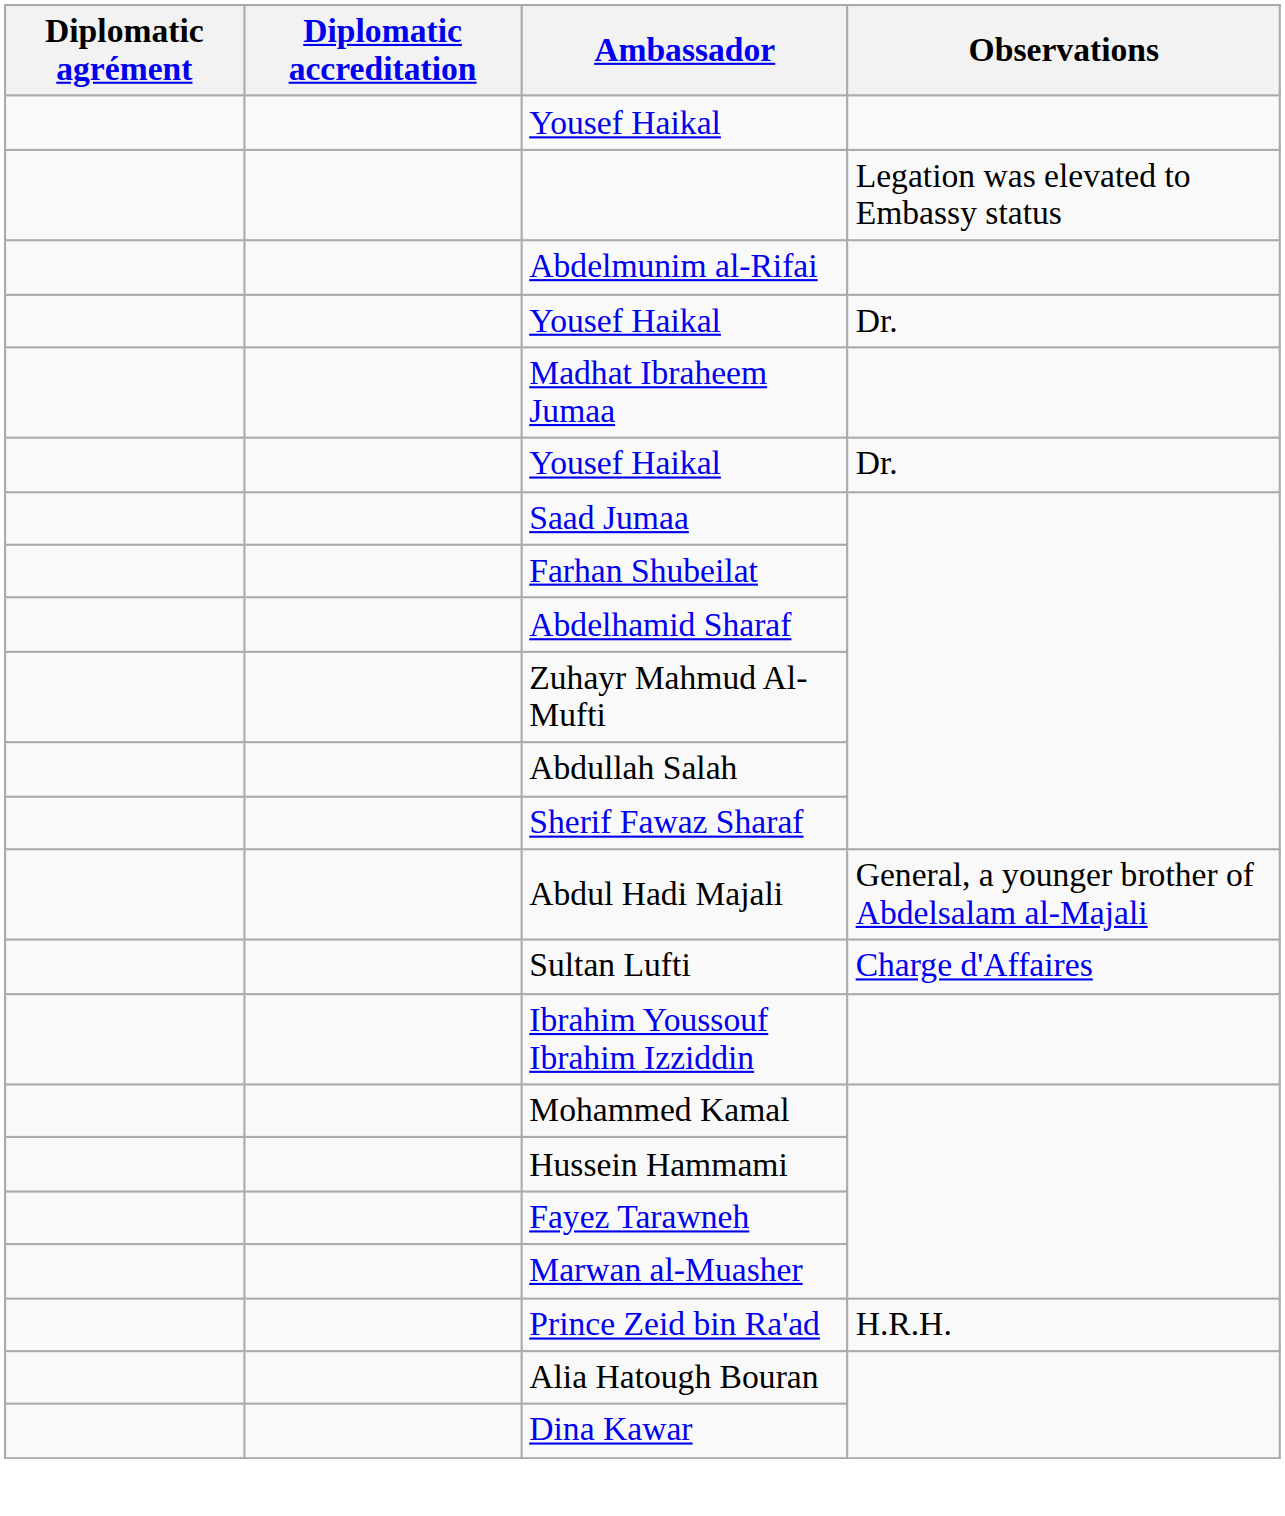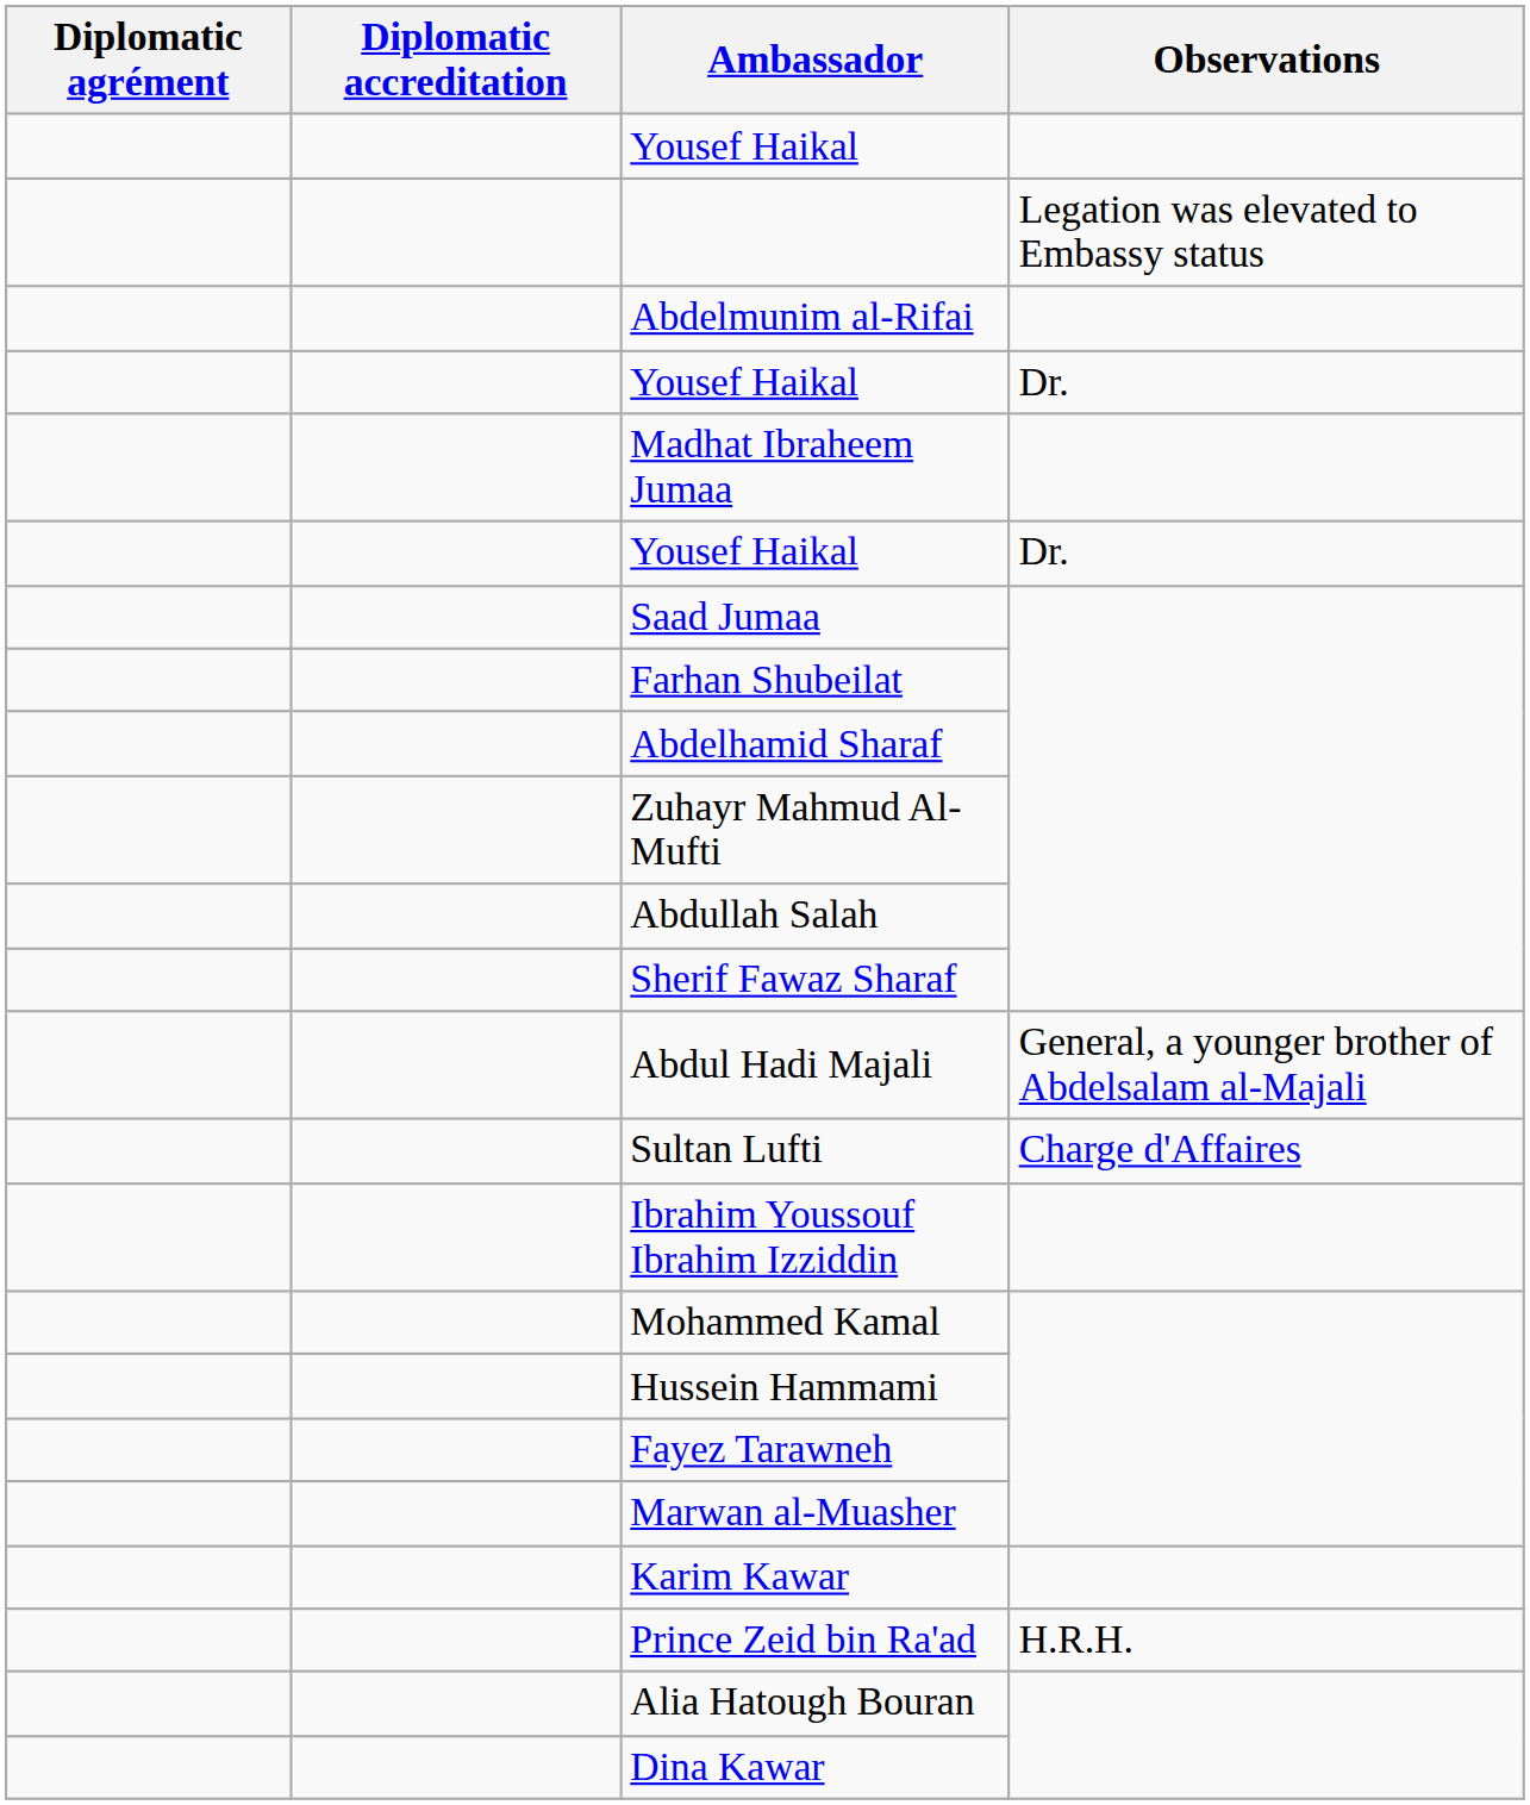+ row: Karim Kawar
